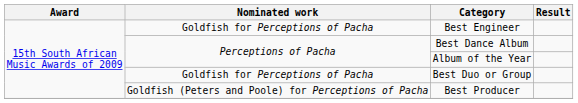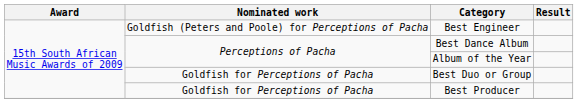Best Engineer | Nominated work: Goldfish for Perceptions of Pacha -> Goldfish (Peters and Poole) for Perceptions of Pacha
Best Producer | Nominated work: Goldfish (Peters and Poole) for Perceptions of Pacha -> Goldfish for Perceptions of Pacha
